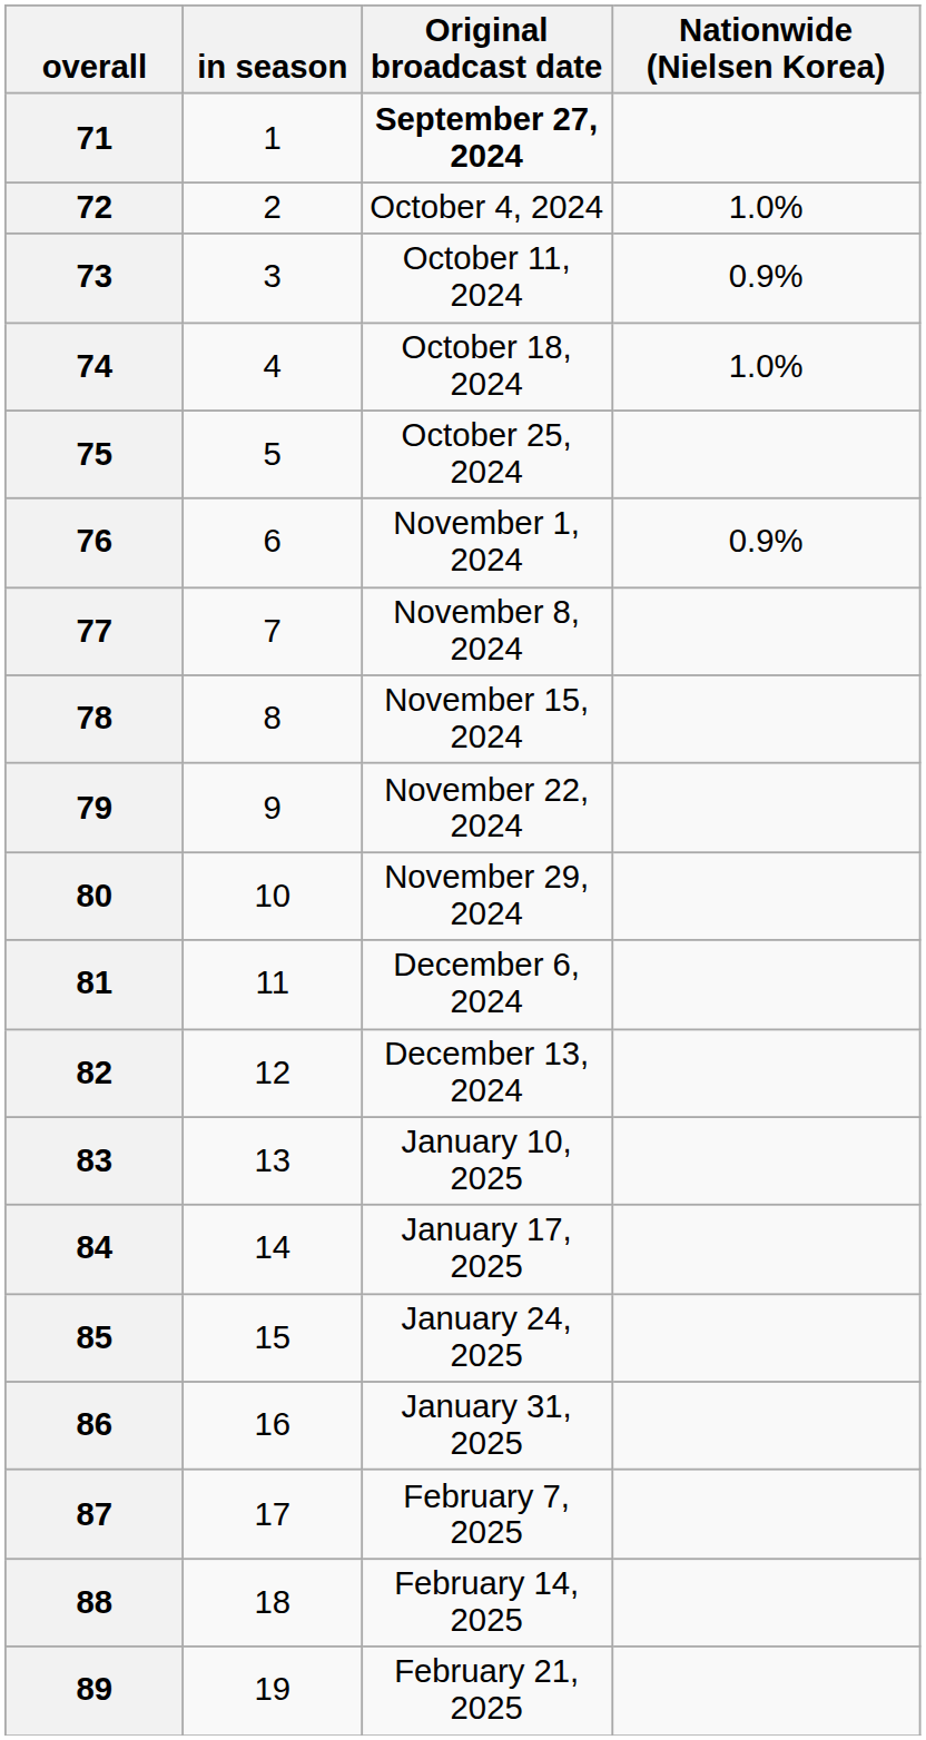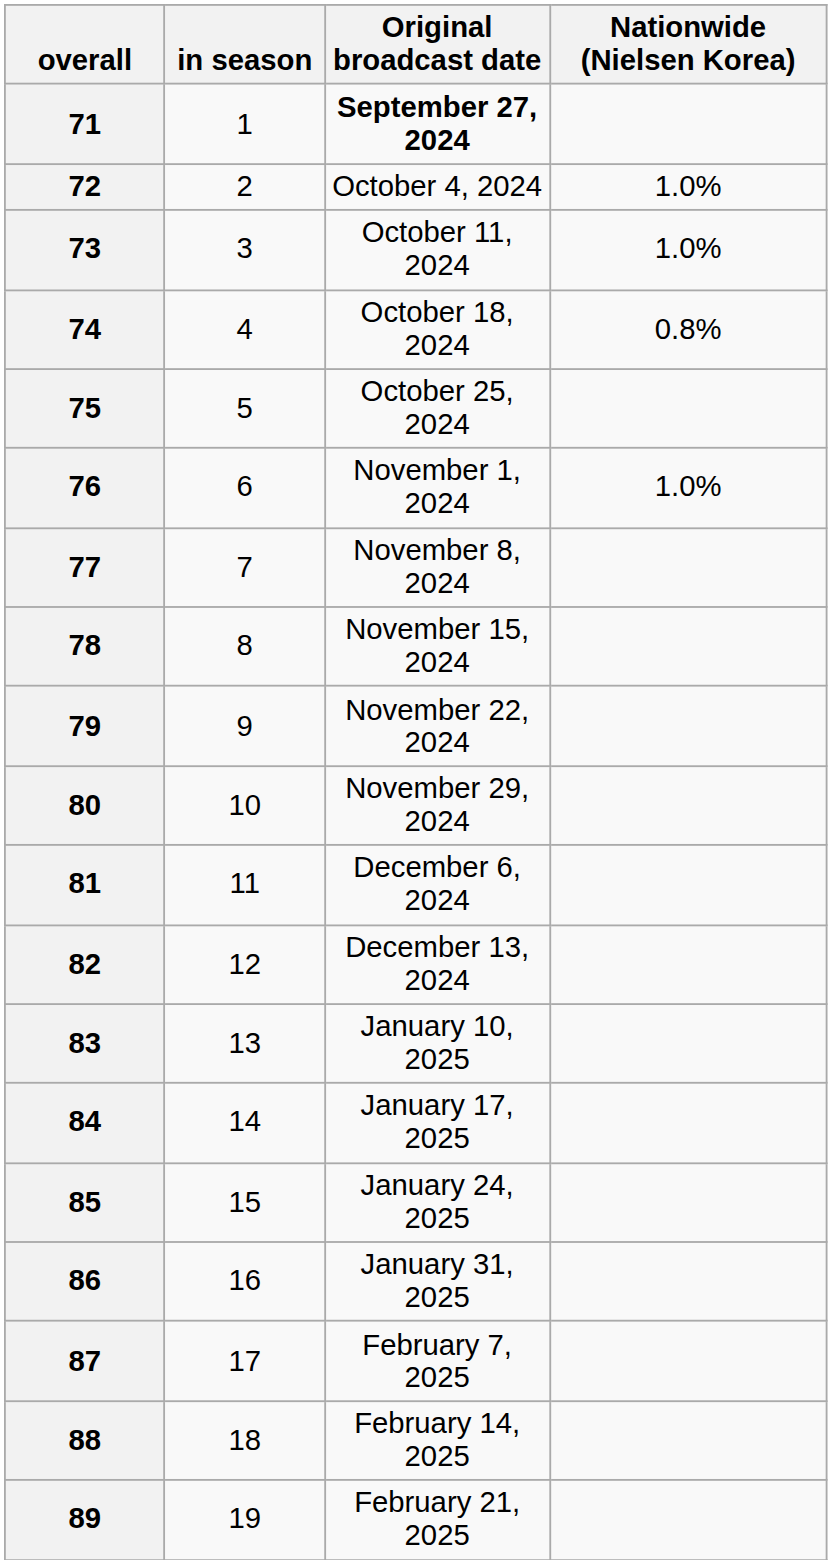73 | Nationwide (Nielsen Korea): 0.9% -> 1.0%
74 | Nationwide (Nielsen Korea): 1.0% -> 0.8%
76 | Nationwide (Nielsen Korea): 0.9% -> 1.0%
